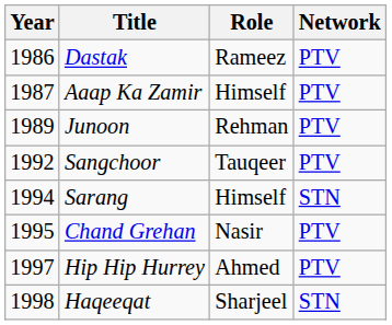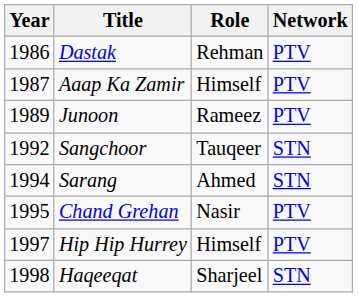Dastak | Role: Rameez -> Rehman
Junoon | Role: Rehman -> Rameez
Sangchoor | Network: PTV -> STN
Sarang | Role: Himself -> Ahmed
Hip Hip Hurrey | Role: Ahmed -> Himself
